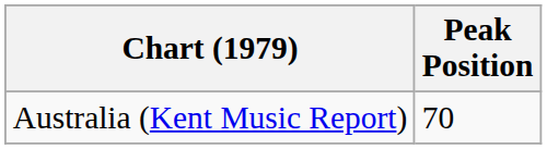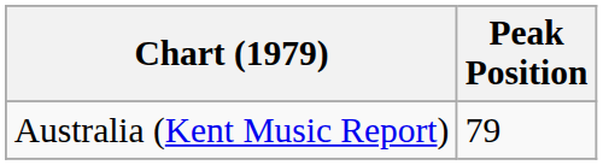Australia (Kent Music Report) | Peak Position: 70 -> 79
